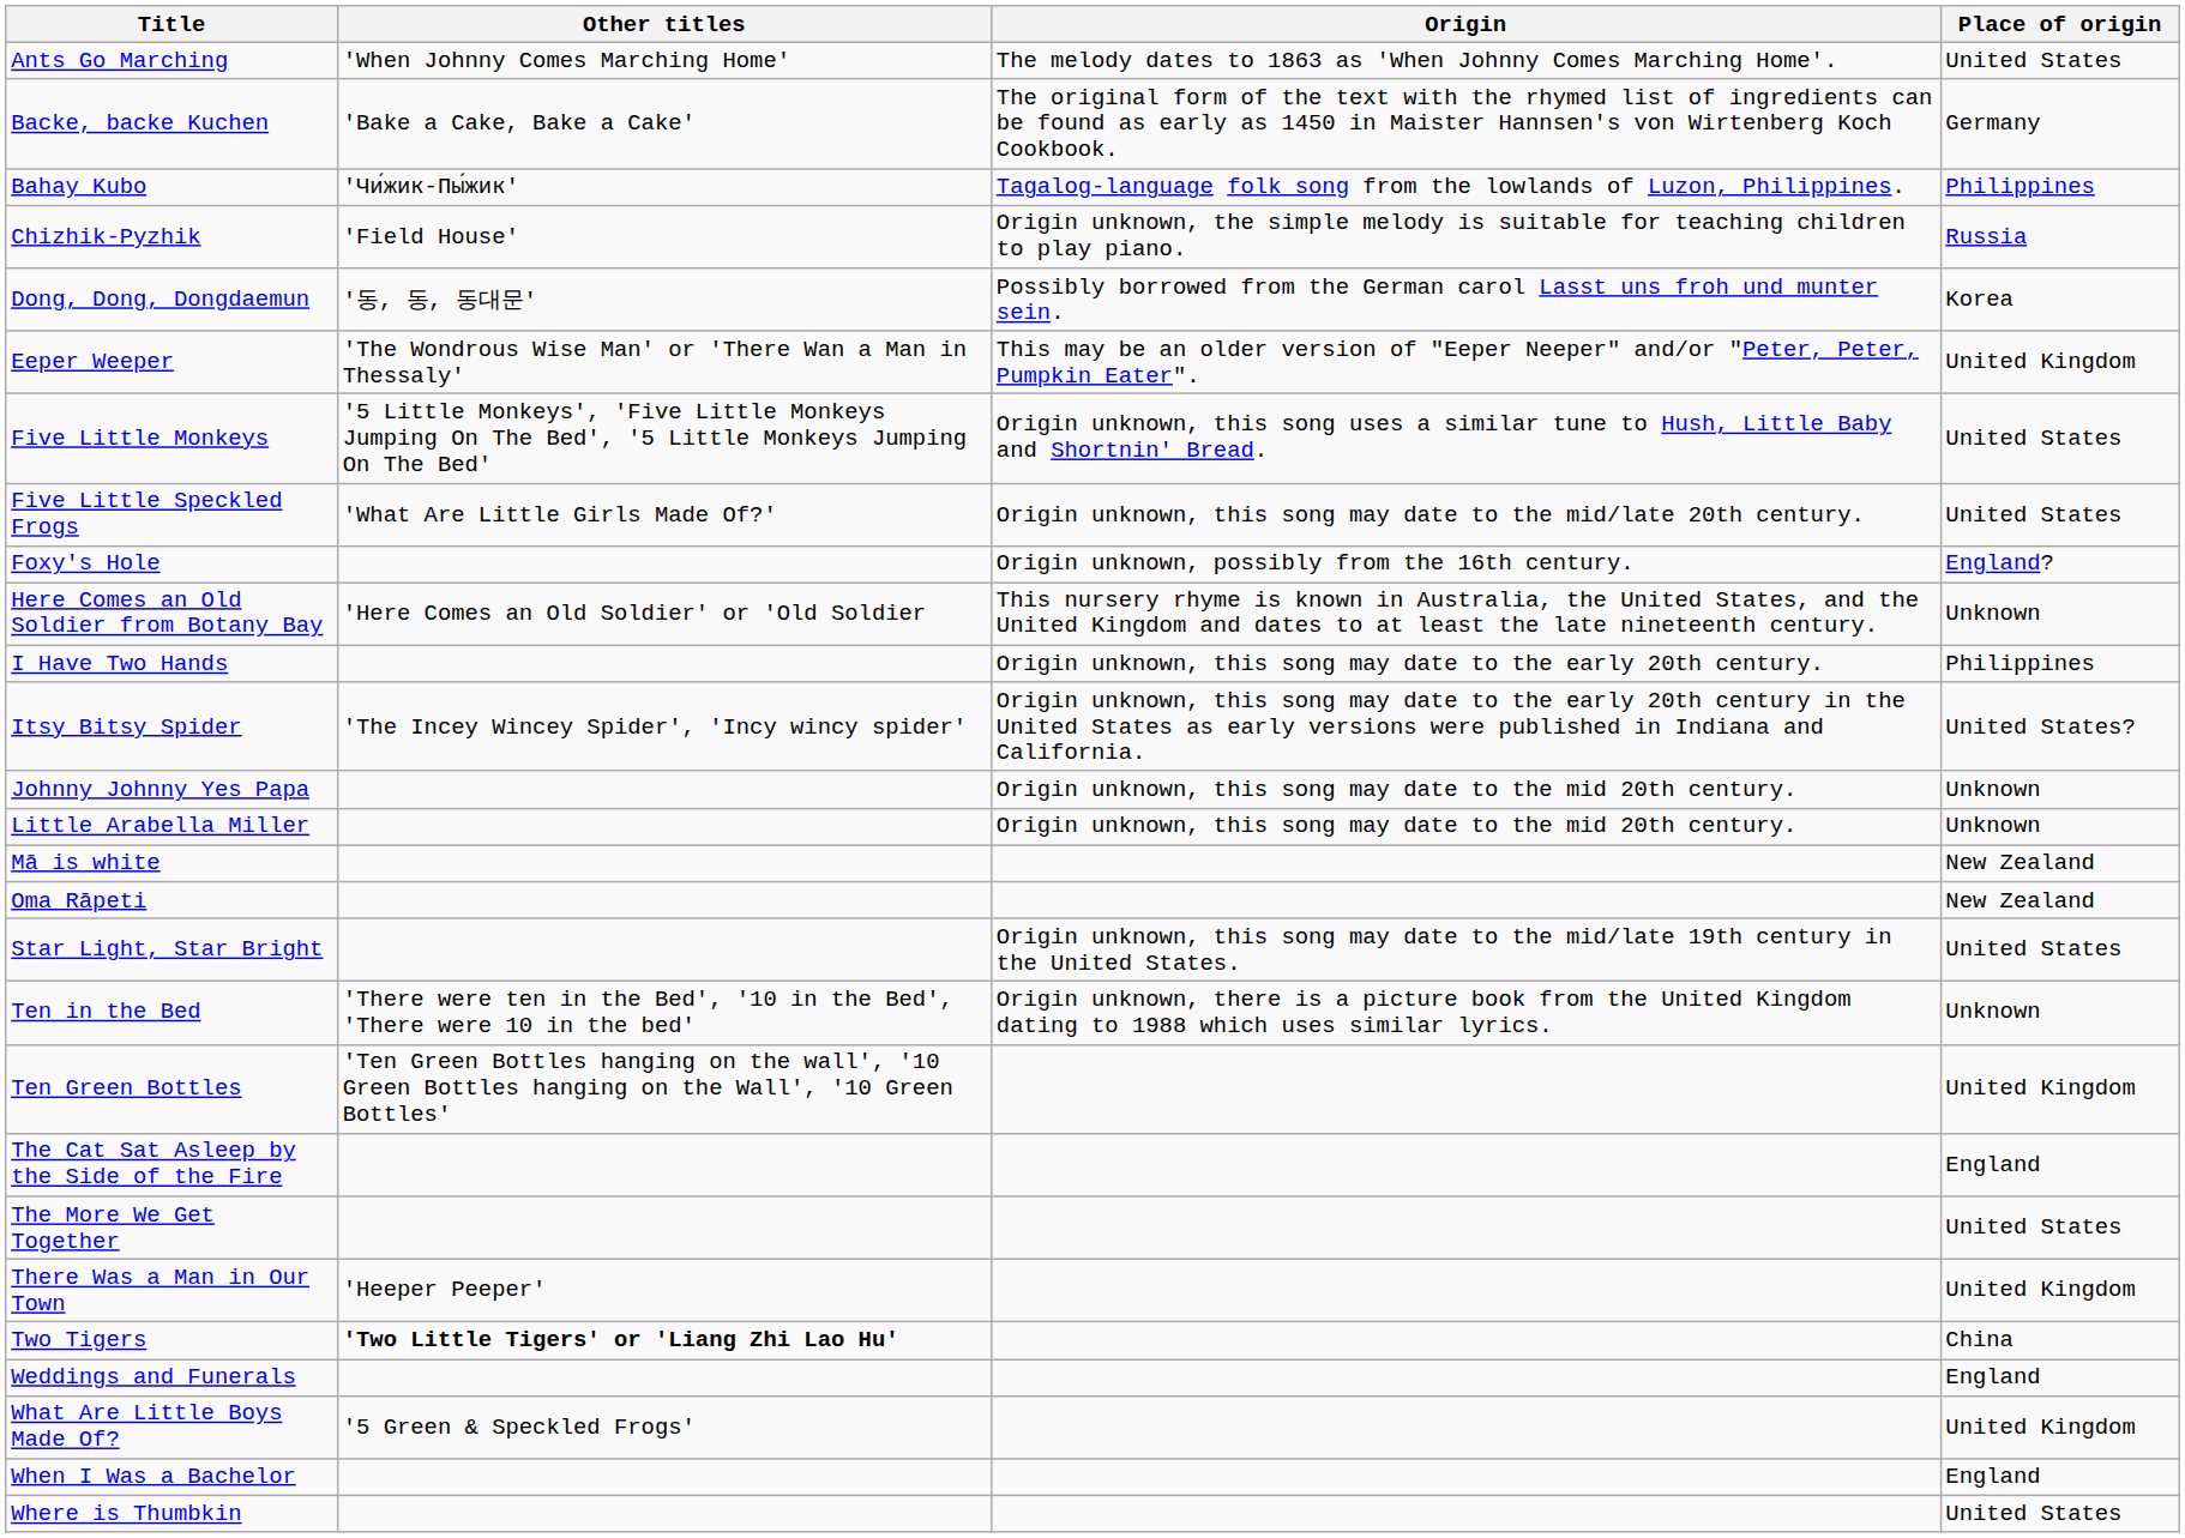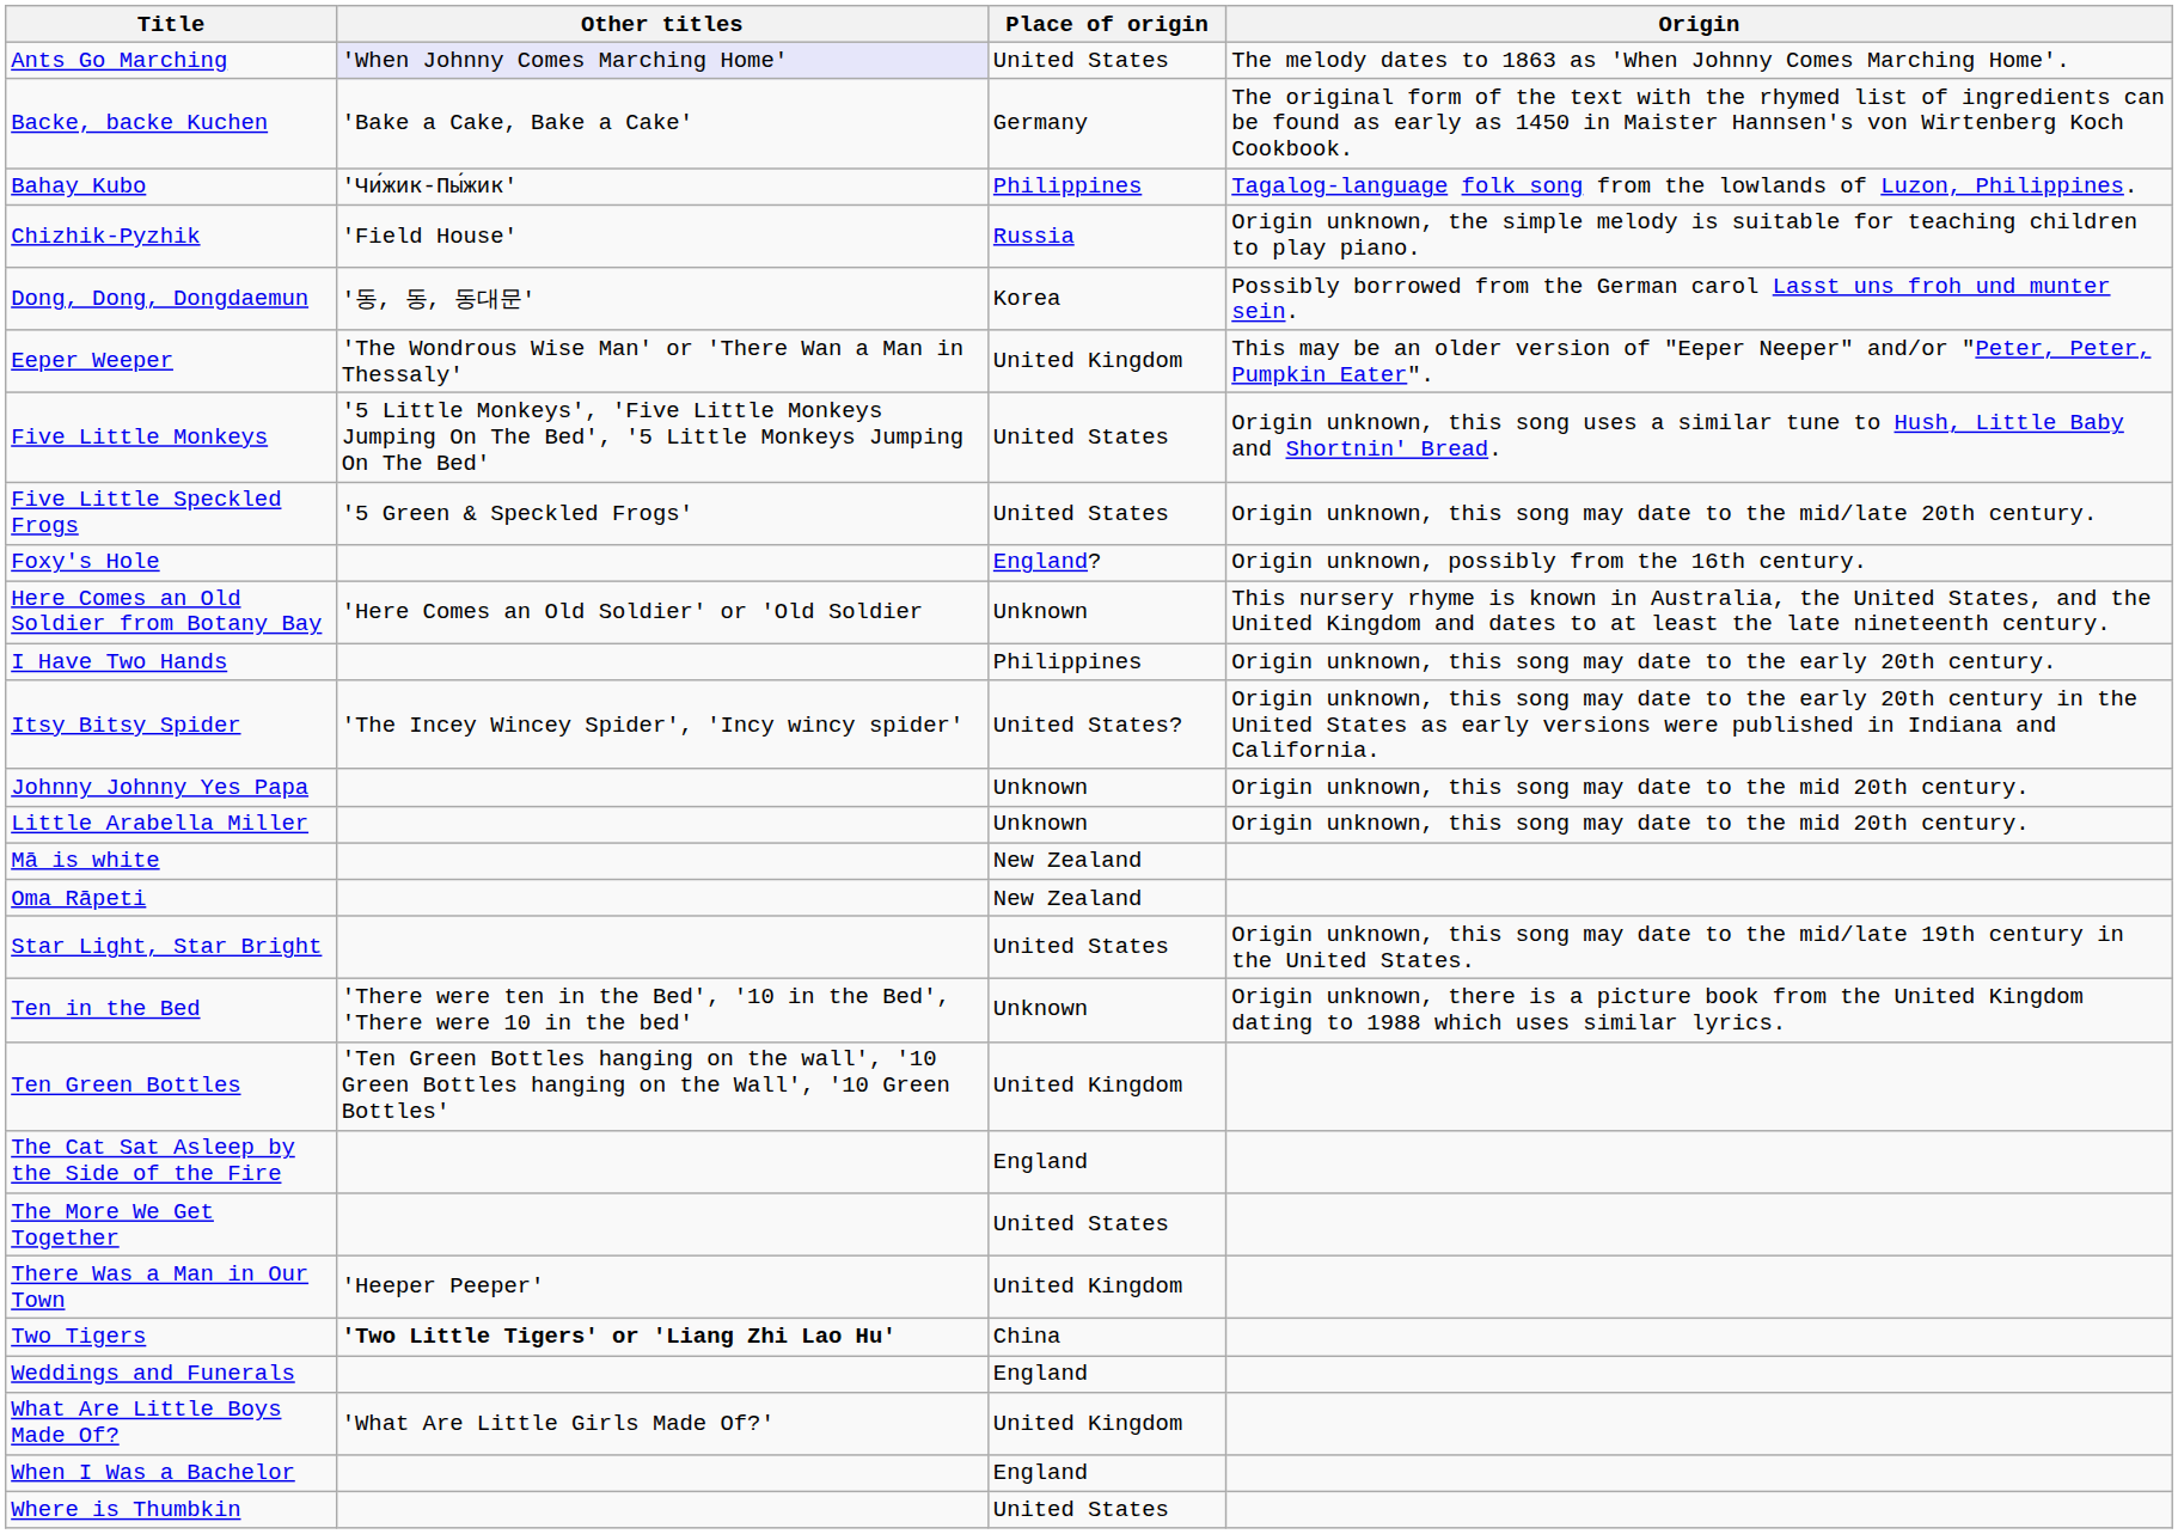columns swapped: Place of origin <-> Origin
Ants Go Marching | Other titles: no background -> lavender background
Five Little Speckled Frogs | Other titles: 'What Are Little Girls Made Of?' -> '5 Green & Speckled Frogs'
What Are Little Boys Made Of? | Other titles: '5 Green & Speckled Frogs' -> 'What Are Little Girls Made Of?'
